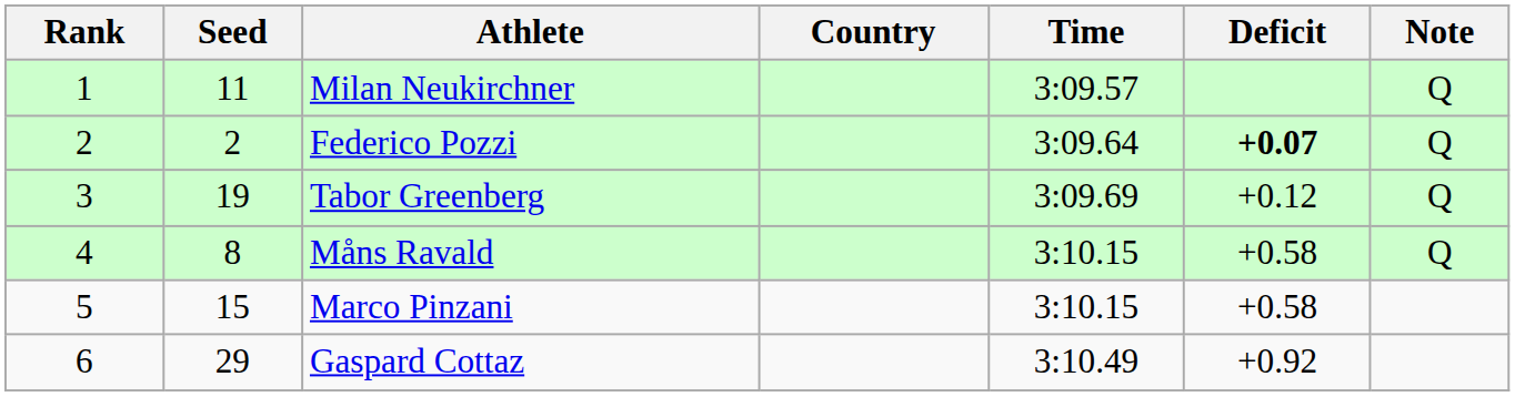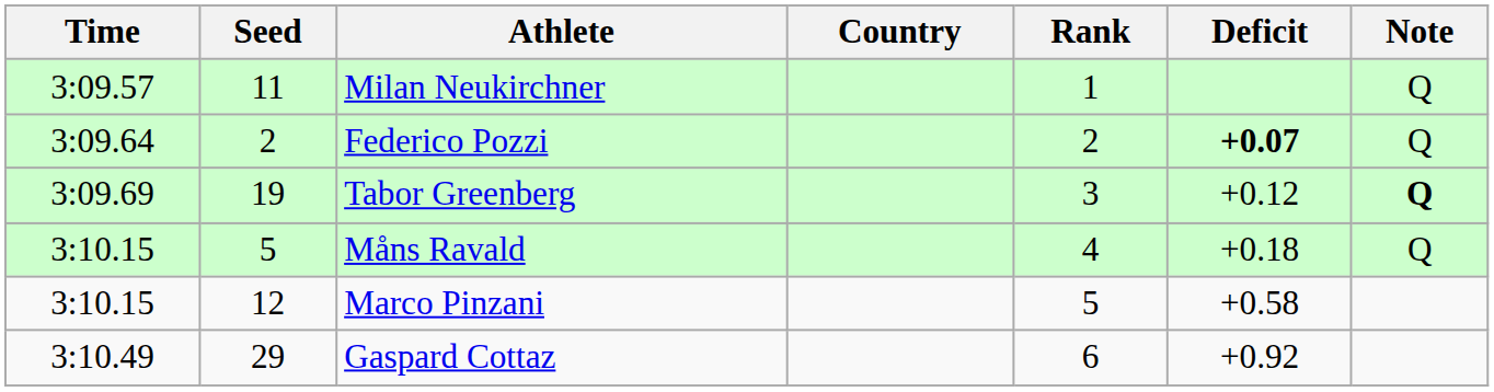columns swapped: Rank <-> Time
Tabor Greenberg | Note: normal -> bold
Måns Ravald | Seed: 8 -> 5
Måns Ravald | Deficit: +0.58 -> +0.18
Marco Pinzani | Seed: 15 -> 12
